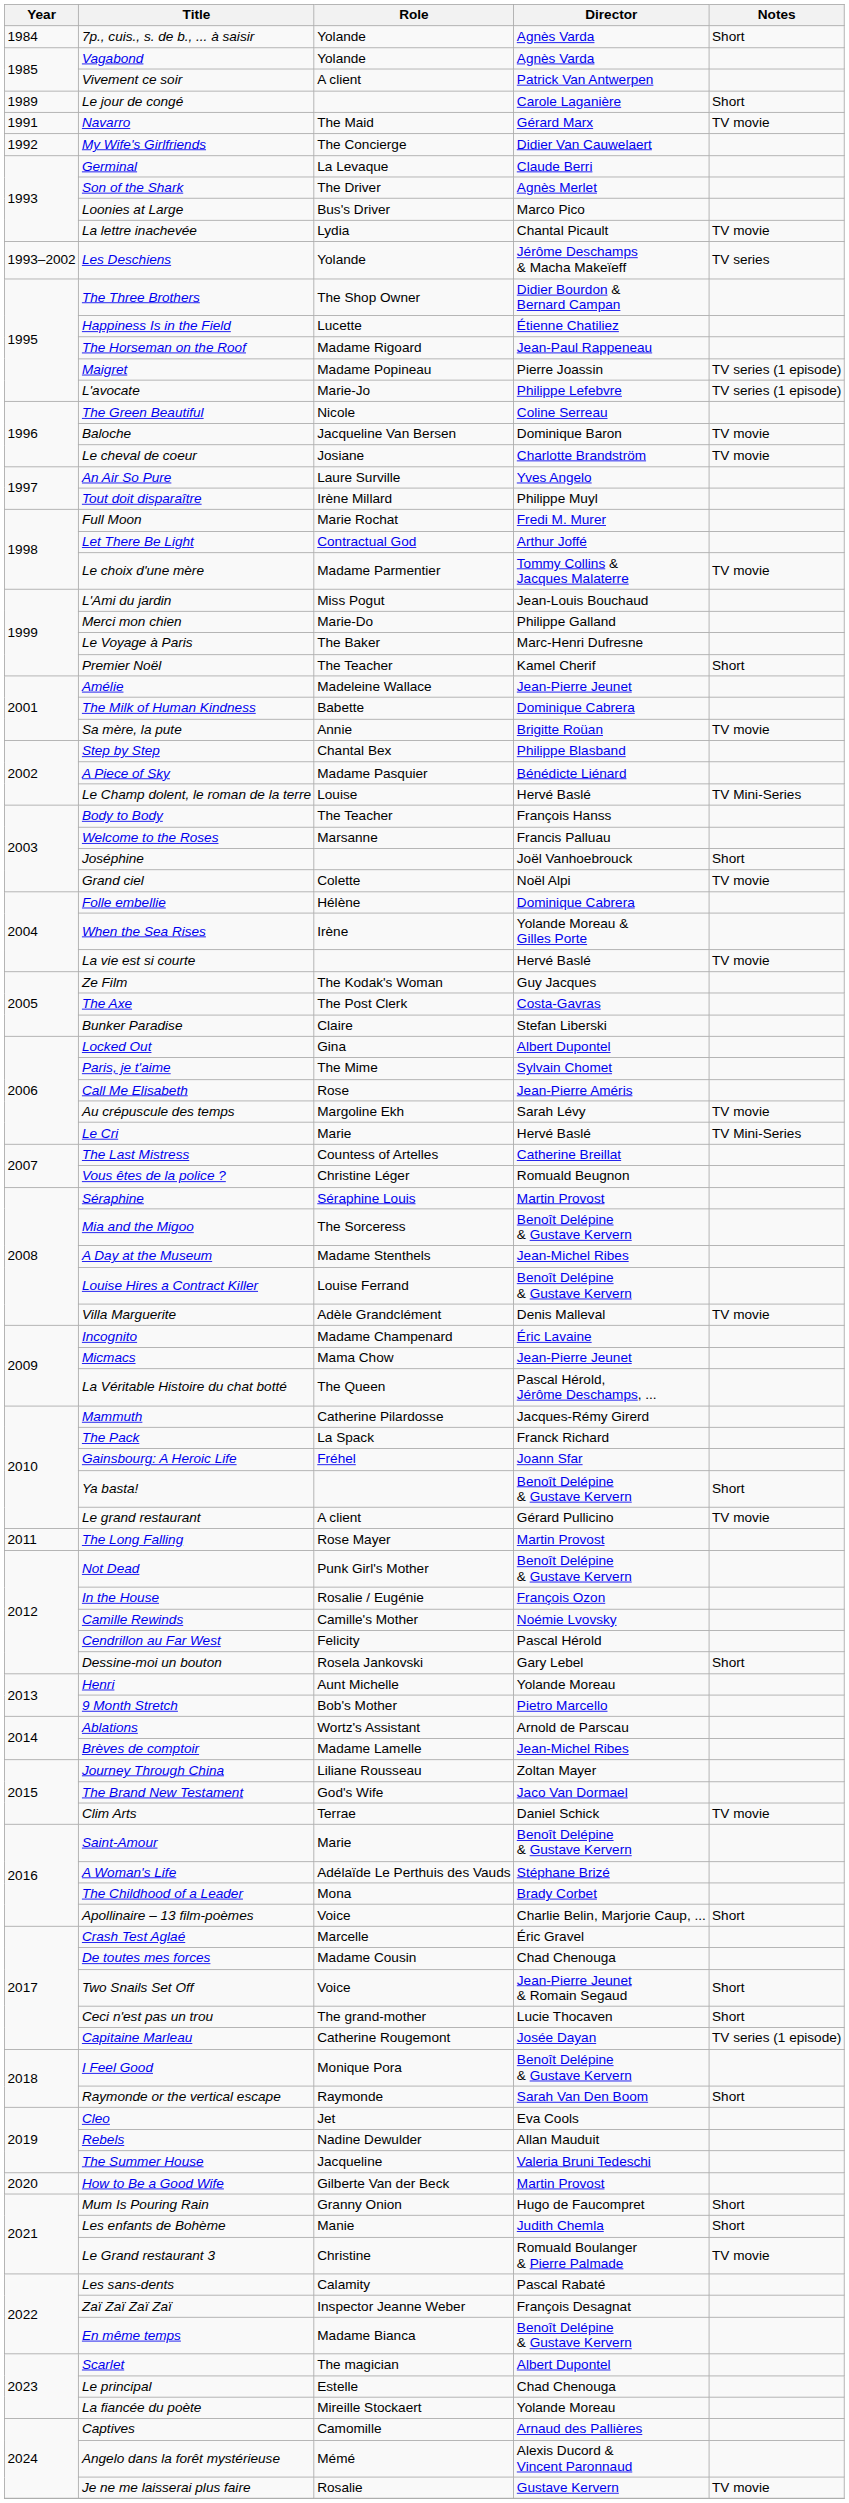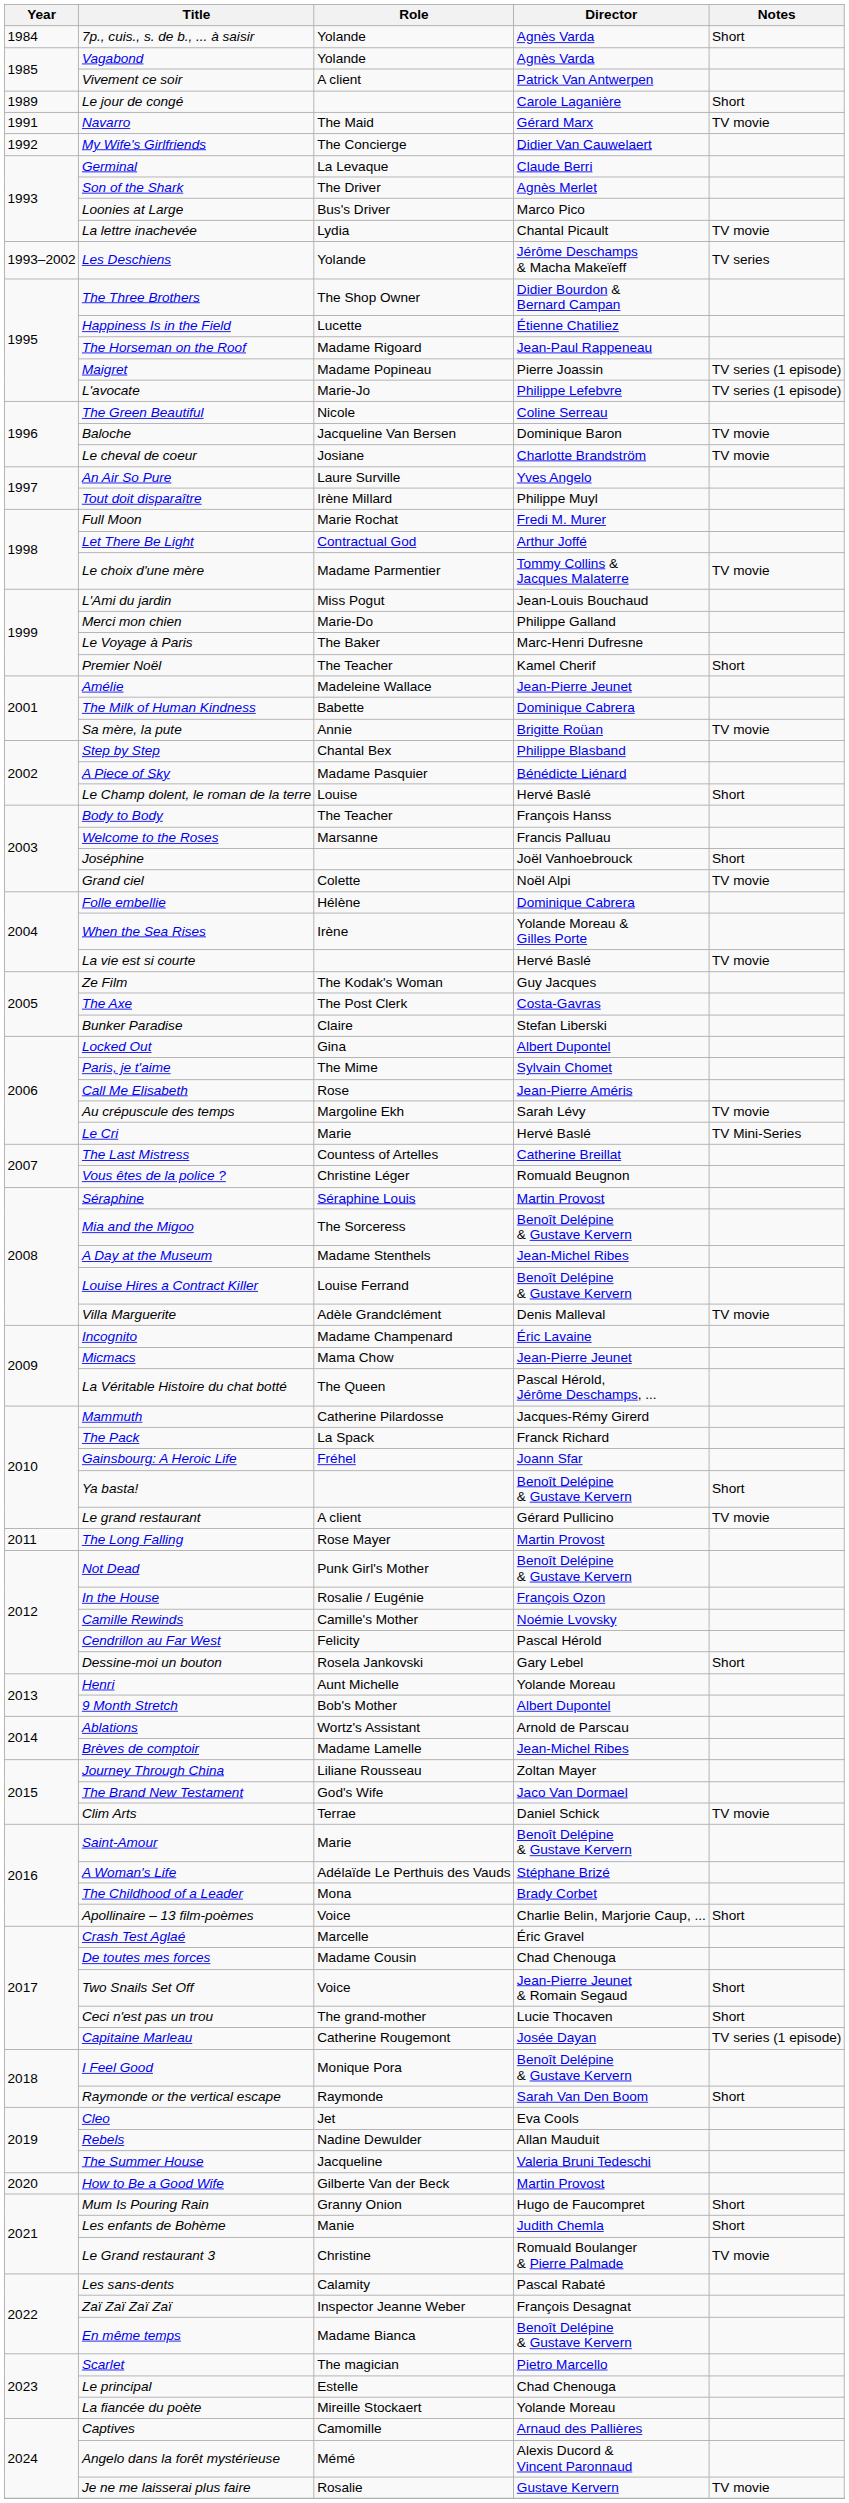Le Champ dolent, le roman de la terre | Notes: TV Mini-Series -> Short
9 Month Stretch | Director: Pietro Marcello -> Albert Dupontel
Scarlet | Director: Albert Dupontel -> Pietro Marcello
